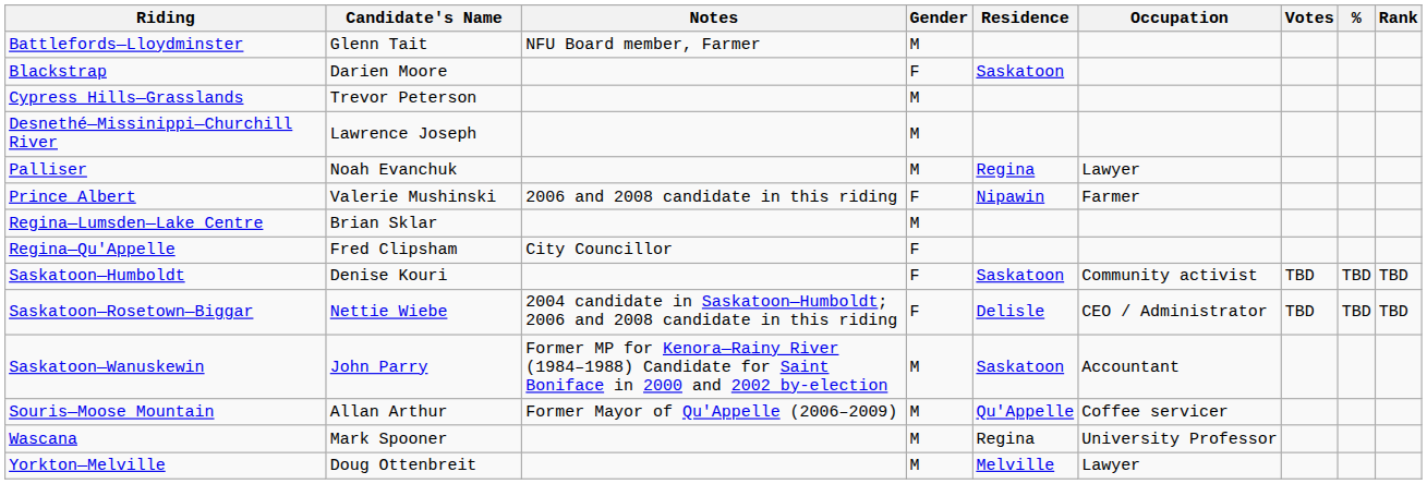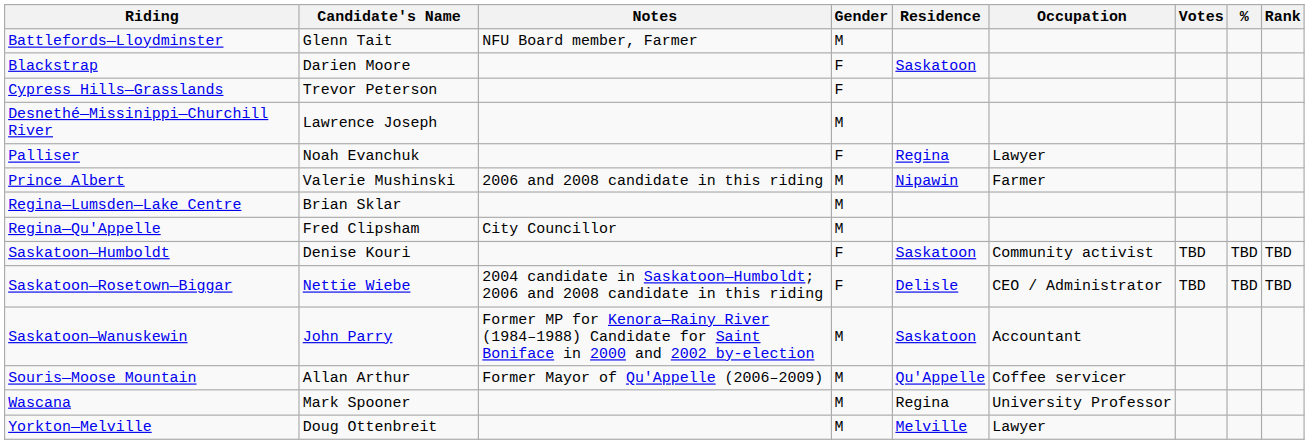Cypress Hills—Grasslands | Gender: M -> F
Palliser | Gender: M -> F
Prince Albert | Gender: F -> M
Regina—Qu'Appelle | Gender: F -> M
